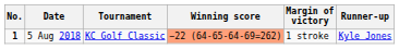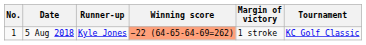columns swapped: Tournament <-> Runner-up
5 Aug 2018 | No.: bold -> normal
